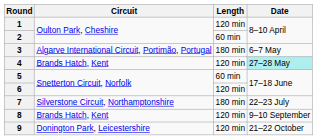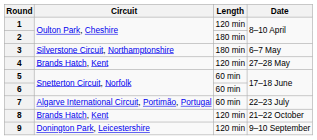2 | Length: 60 min -> 180 min
3 | Circuit: Algarve International Circuit, Portimão, Portugal -> Silverstone Circuit, Northamptonshire
4 | Date: paleturquoise background -> no background
6 | Length: 120 min -> 60 min
7 | Circuit: Silverstone Circuit, Northamptonshire -> Algarve International Circuit, Portimão, Portugal
7 | Length: 180 min -> 60 min
8 | Date: 9–10 September -> 21–22 October
9 | Date: 21–22 October -> 9–10 September
